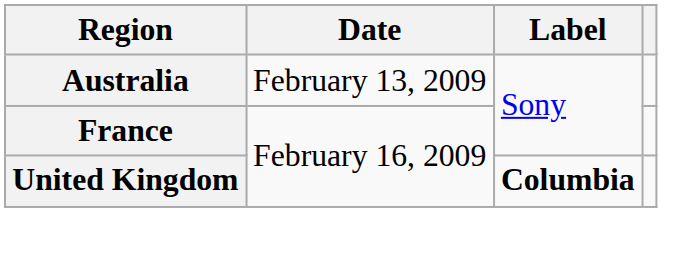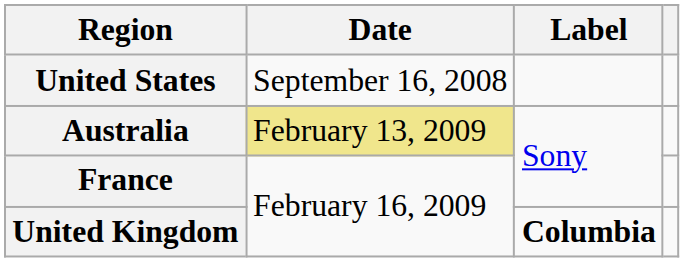+ row: United States | September 16, 2008
Australia | Date: no background -> khaki background
